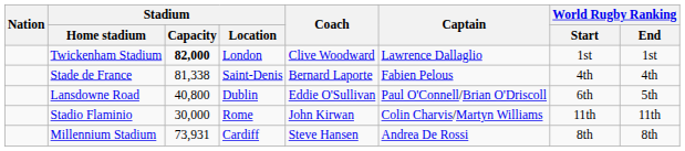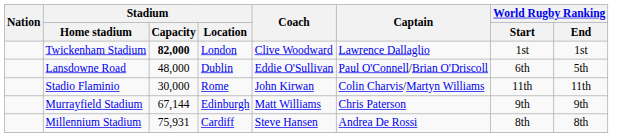- row: Stade de France | 81,338 | Saint-Denis | Bernard Laporte | Fabien Pelous | 4th | 4th
Lansdowne Road | Stadium / Capacity: 40,800 -> 48,000
+ row: Murrayfield Stadium | 67,144 | Edinburgh | Matt Williams | Chris Paterson | 9th | 9th
Millennium Stadium | Stadium / Capacity: 73,931 -> 75,931
